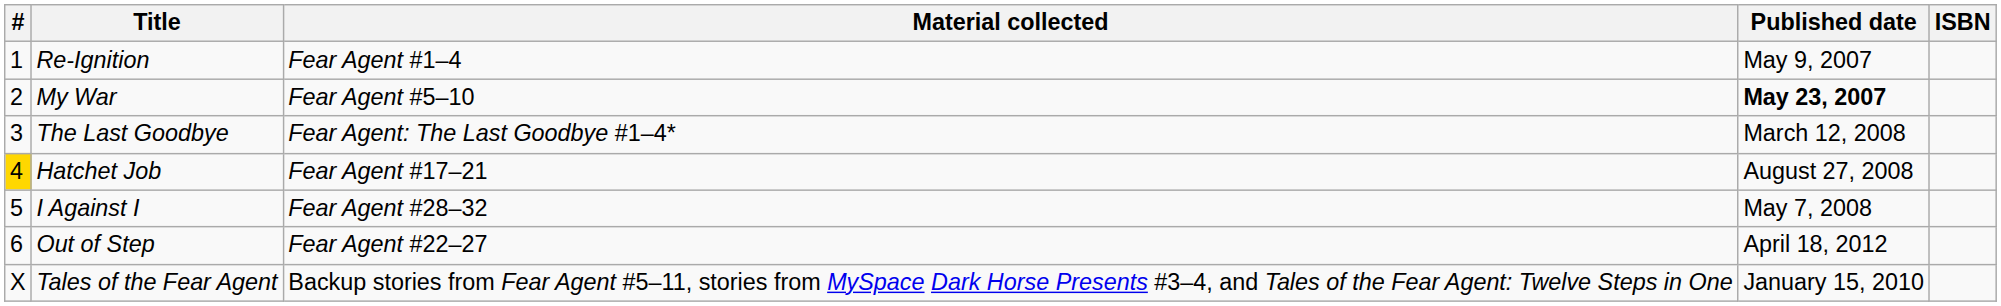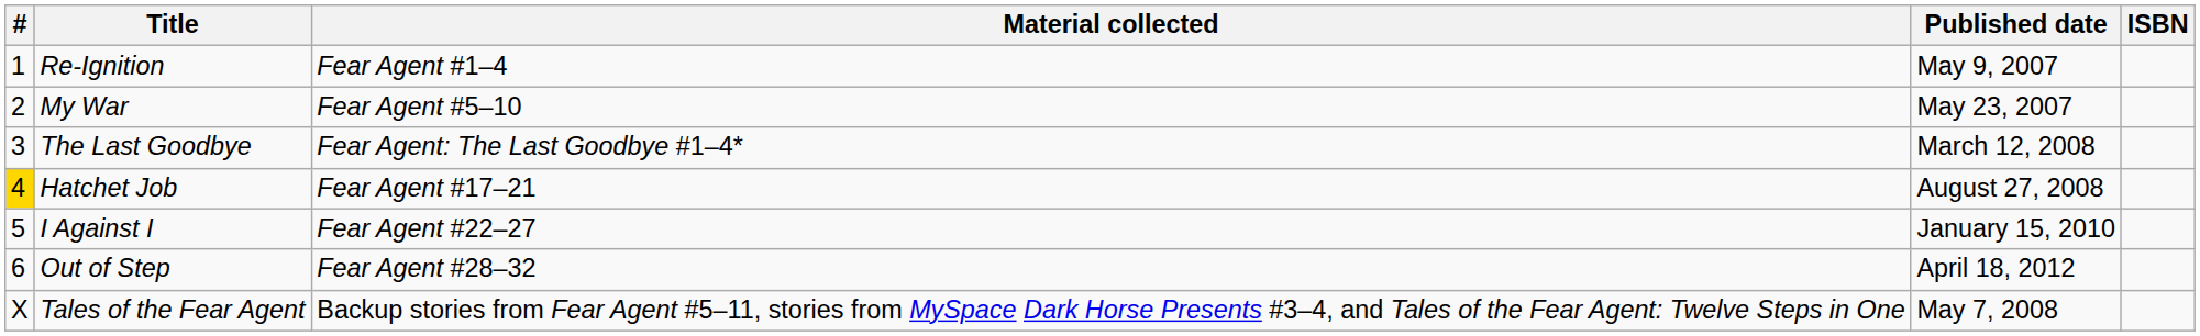My War | Published date: bold -> normal
I Against I | Material collected: Fear Agent #28–32 -> Fear Agent #22–27
I Against I | Published date: May 7, 2008 -> January 15, 2010
Out of Step | Material collected: Fear Agent #22–27 -> Fear Agent #28–32
Tales of the Fear Agent | Published date: January 15, 2010 -> May 7, 2008
